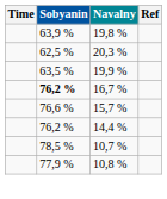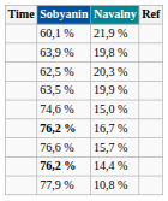+ row: 60,1 % | 21,9 %
+ row: 74,6 % | 15,0 %
14,4 % | Sobyanin: normal -> bold
- row: 78,5 % | 10,7 %
